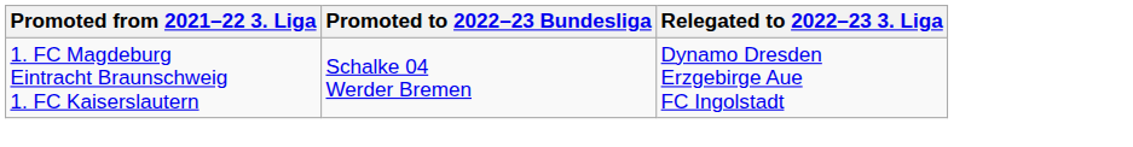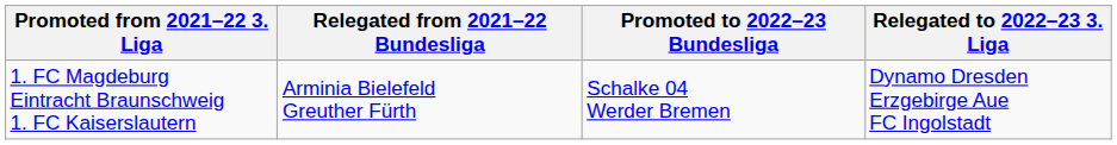+ column: Relegated from 2021–22 Bundesliga | Arminia Bielefeld Greuther Fürth
